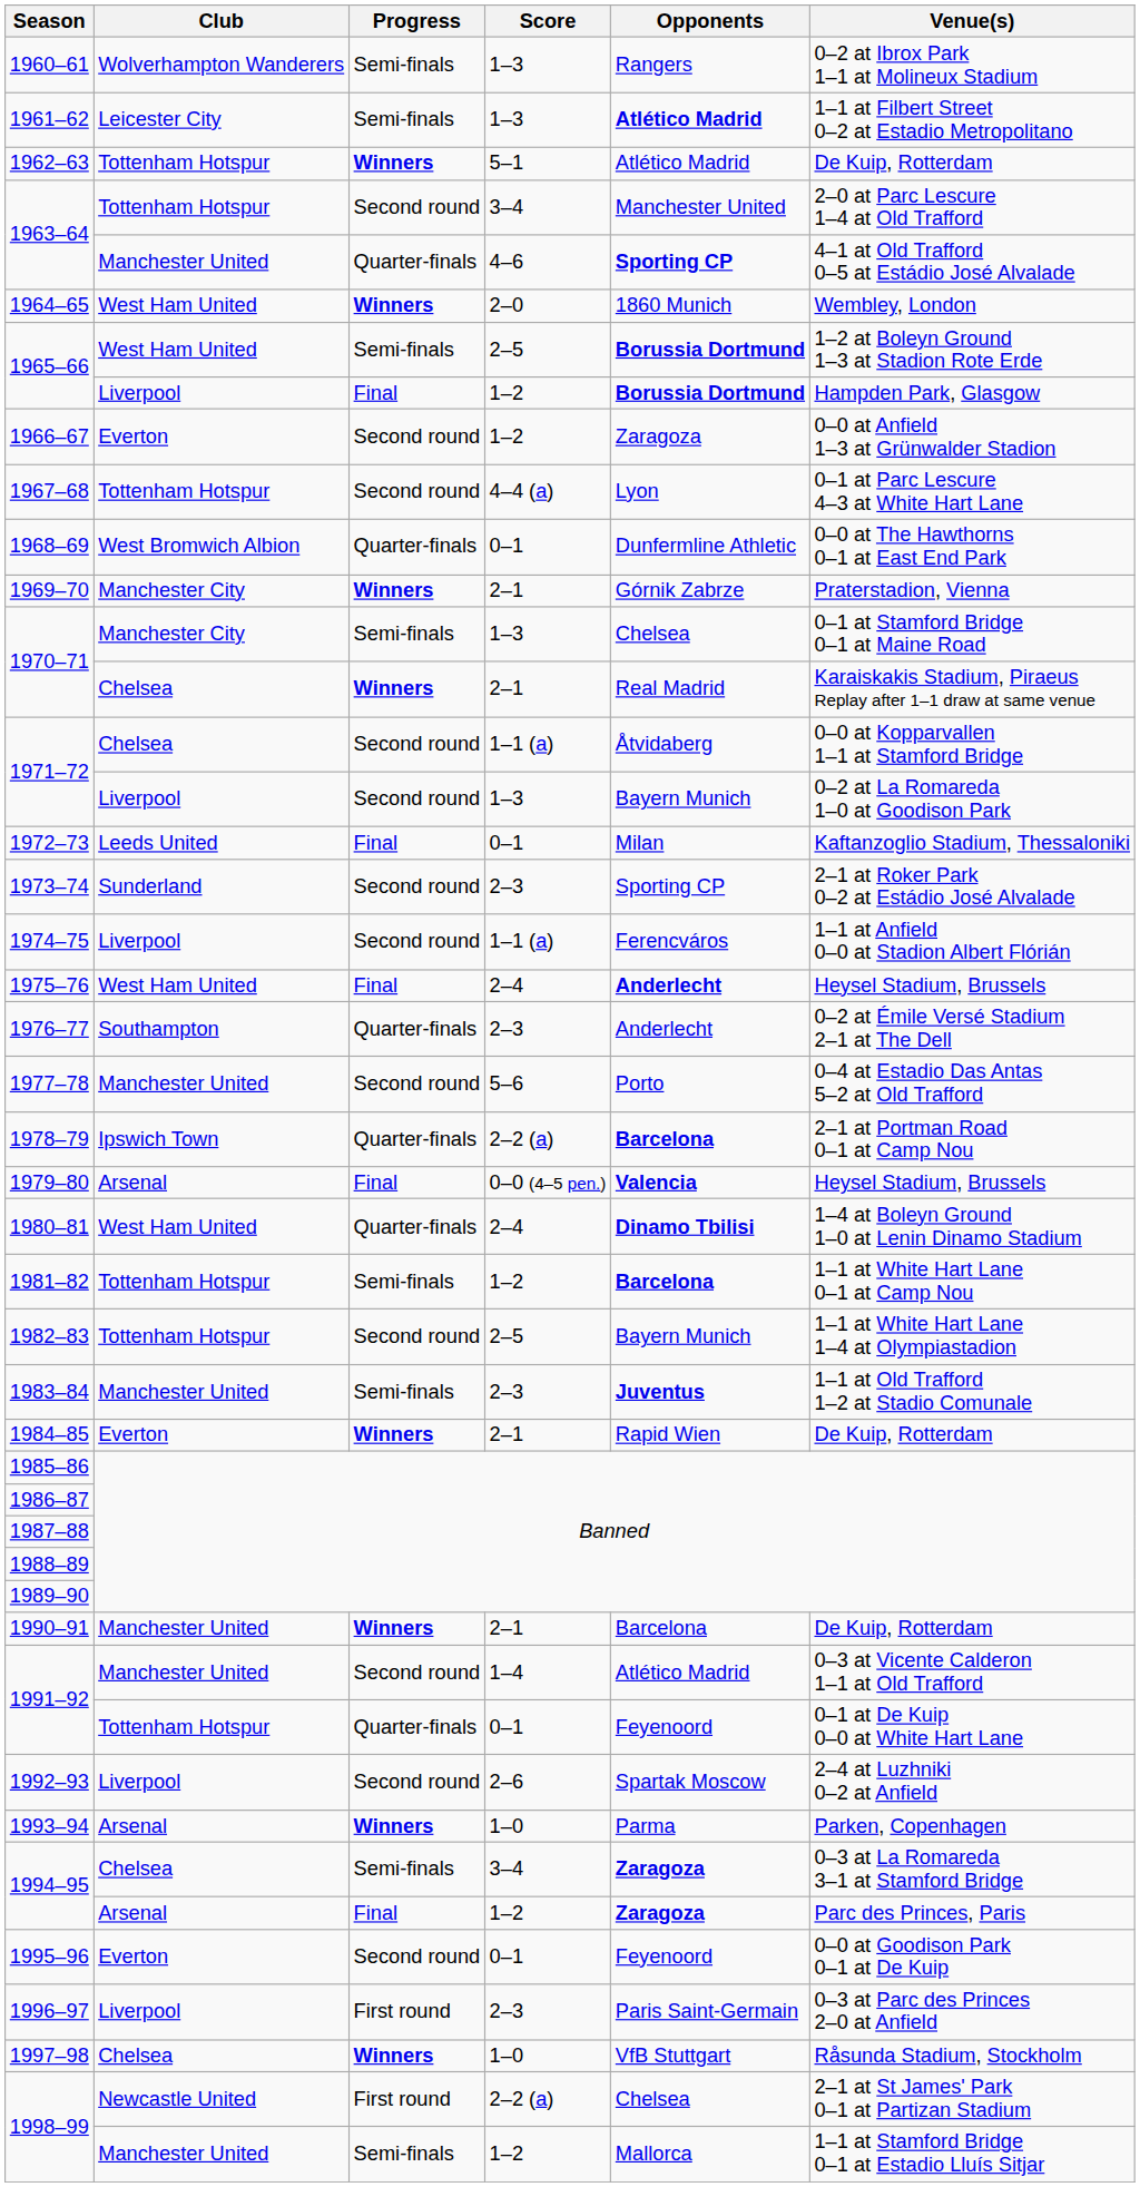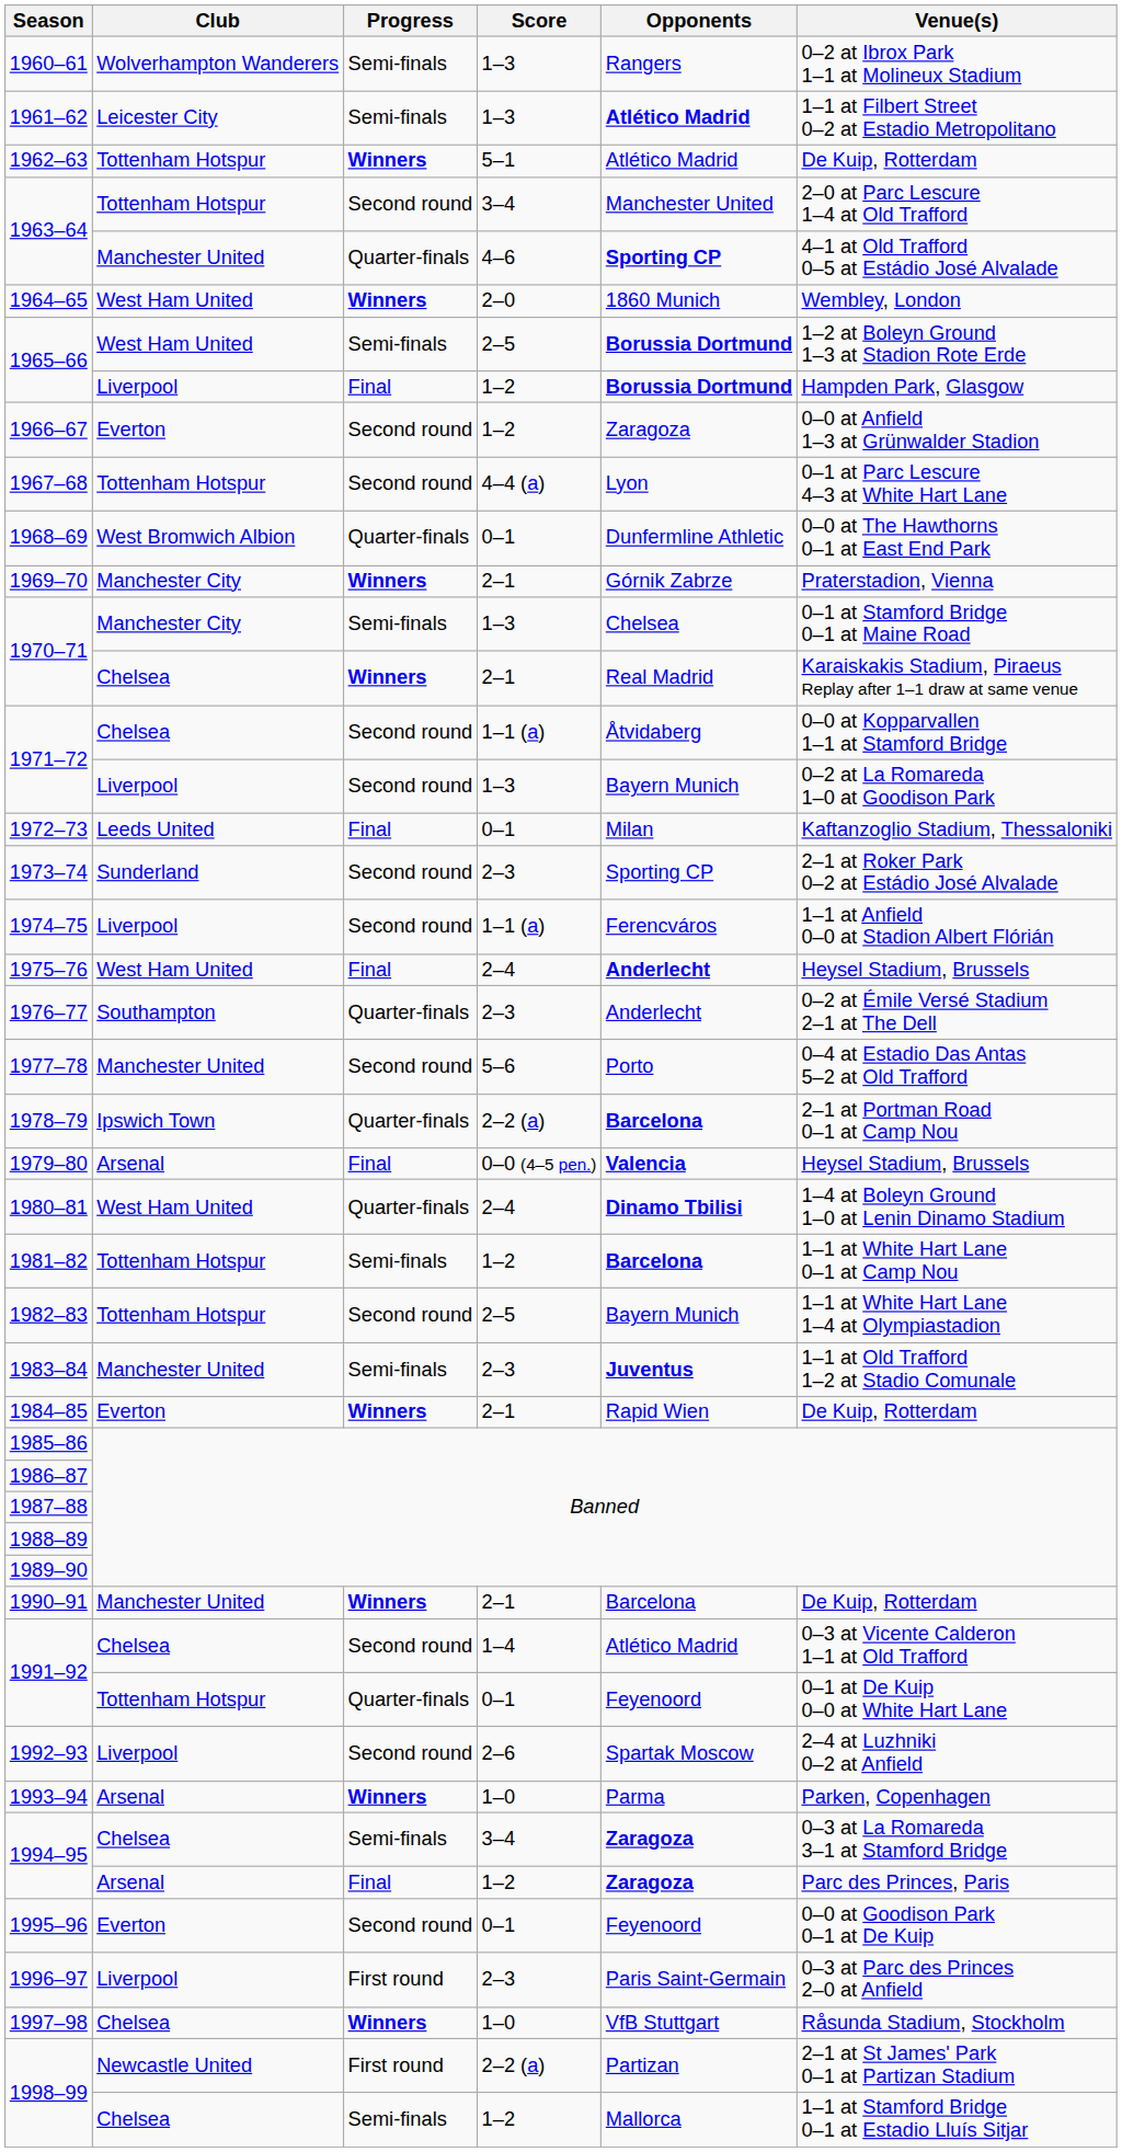1991–92 / 1–4 | Club: Manchester United -> Chelsea
1998–99 / 2–2 (a) | Opponents: Chelsea -> Partizan
1998–99 / 1–2 | Club: Manchester United -> Chelsea
